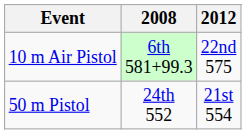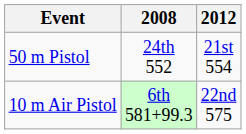rows swapped: 50 m Pistol <-> 10 m Air Pistol
